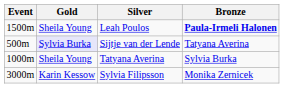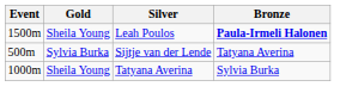Sijtje van der Lende | Gold: lavender background -> no background
- row: 3000m | Karin Kessow | Sylvia Filipsson | Monika Zernicek
